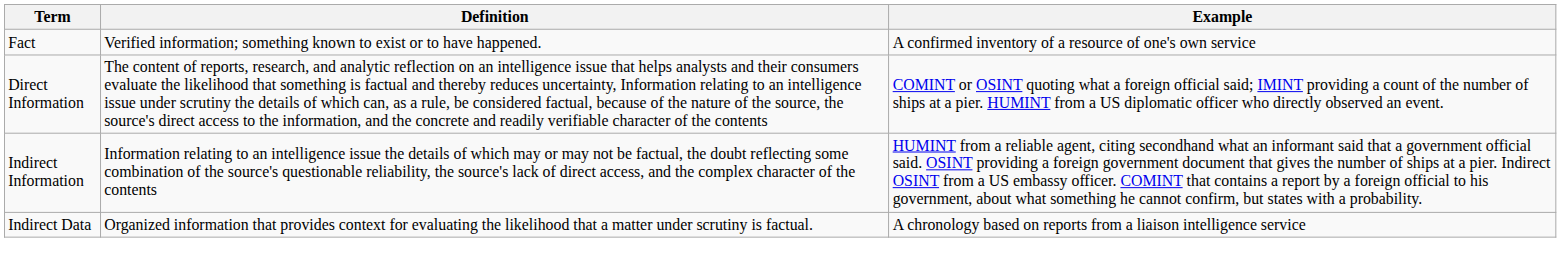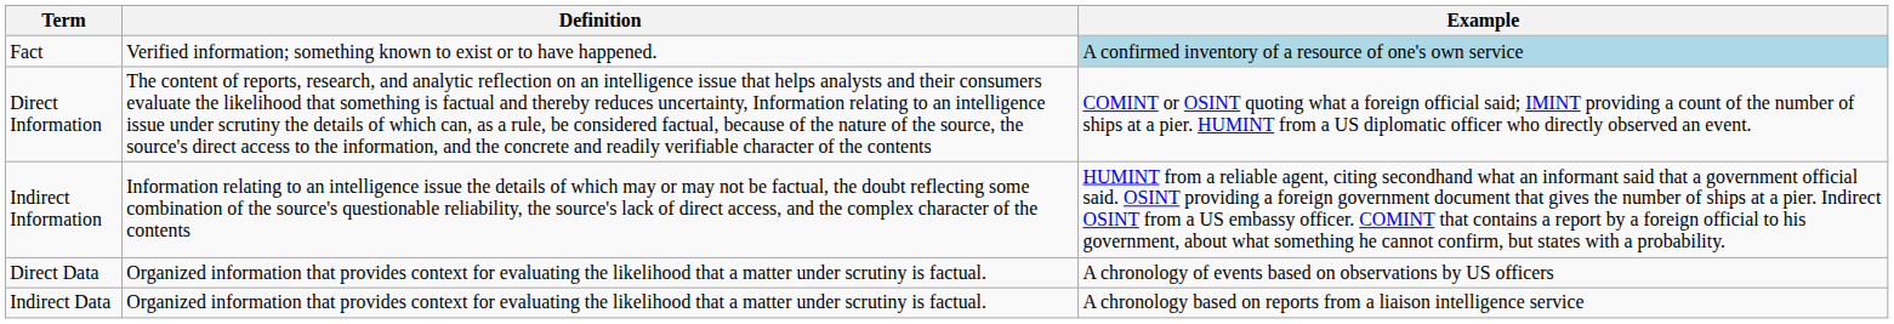Fact | Example: no background -> lightblue background
+ row: Direct Data | Organized information that provides context for evaluating the likelihood that a matter under scrutiny is factual. | A chronology of events based on observations by US officers
